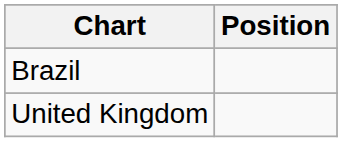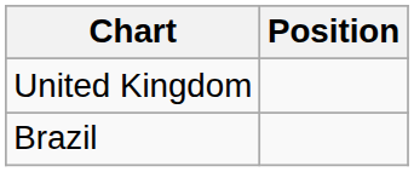rows swapped: United Kingdom <-> Brazil
